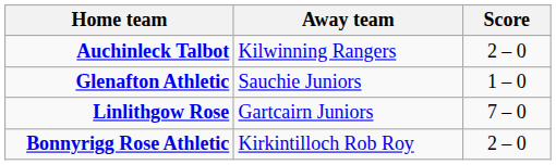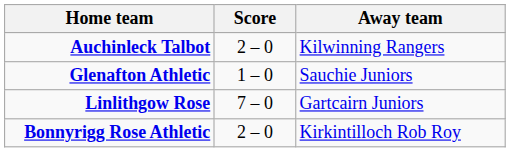columns swapped: Score <-> Away team
